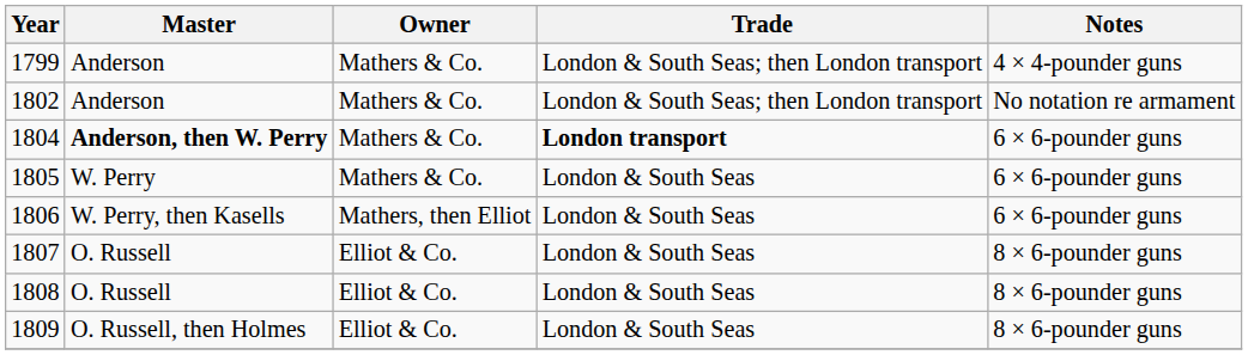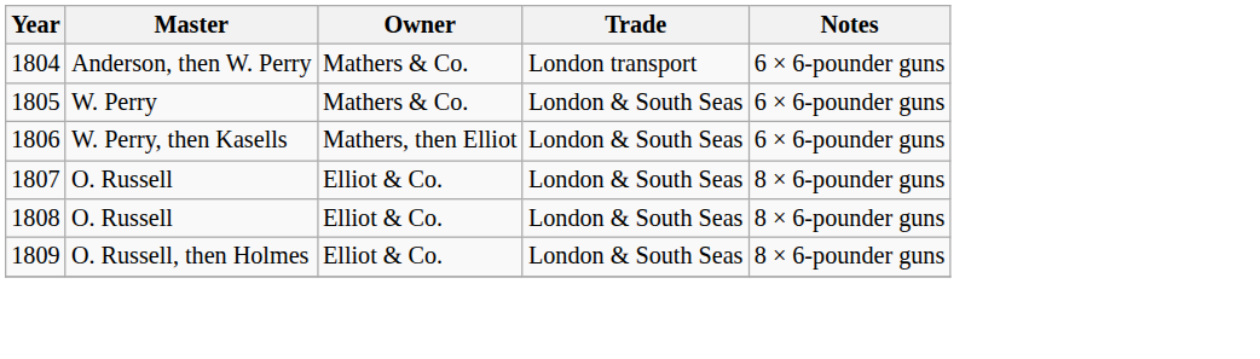- row: 1799 | Anderson | Mathers & Co. | London & South Seas; then London transport | 4 × 4-pounder guns
- row: 1802 | Anderson | Mathers & Co. | London & South Seas; then London transport | No notation re armament
1804 | Master: bold -> normal
1804 | Trade: bold -> normal
